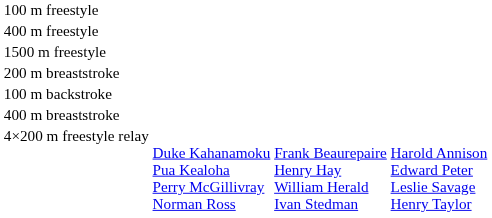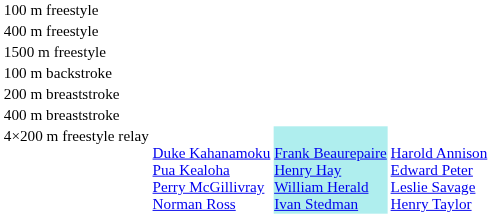rows swapped: 100 m backstroke <-> 200 m breaststroke
4×200 m freestyle relay | column 3: no background -> paleturquoise background
